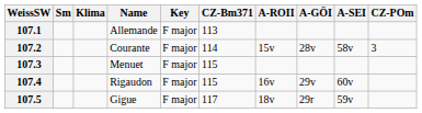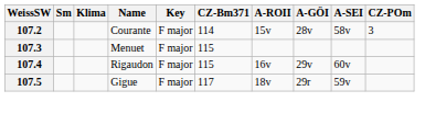- row: 107.1 | Allemande | F major | 113
